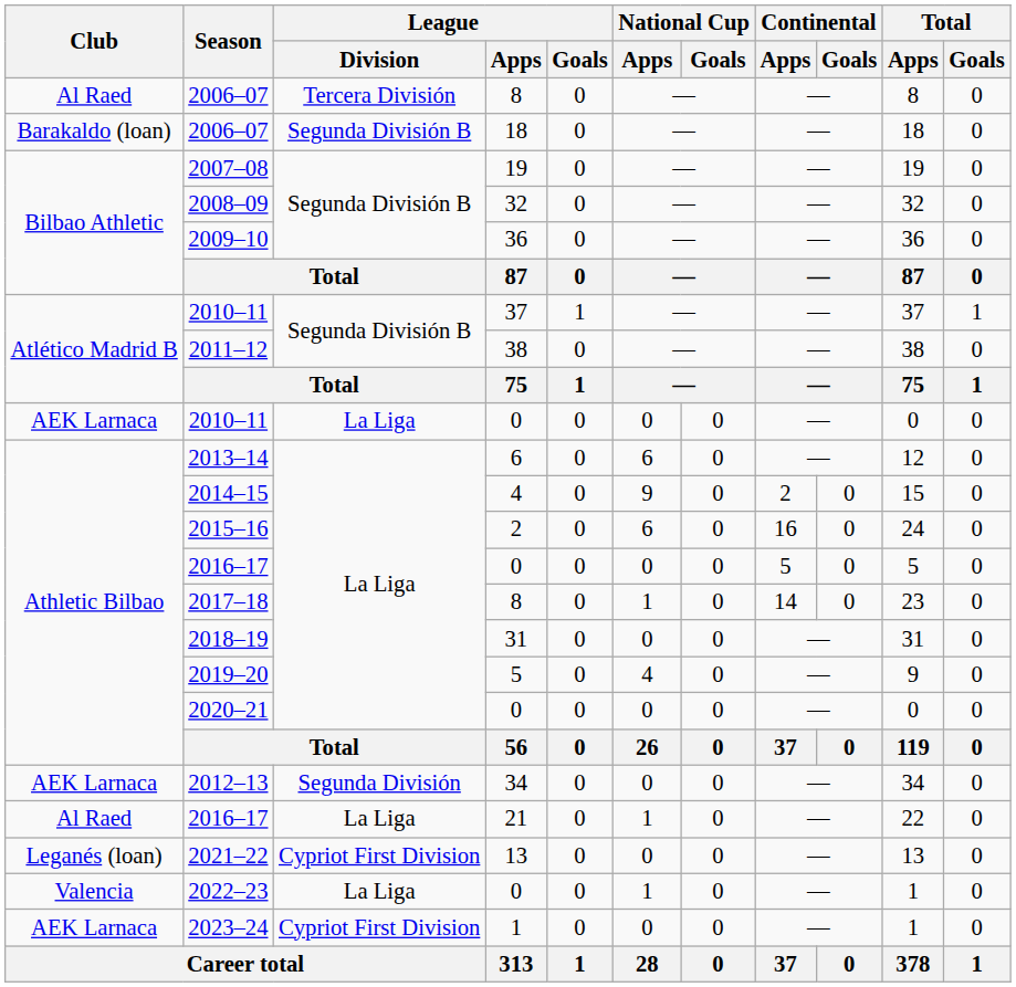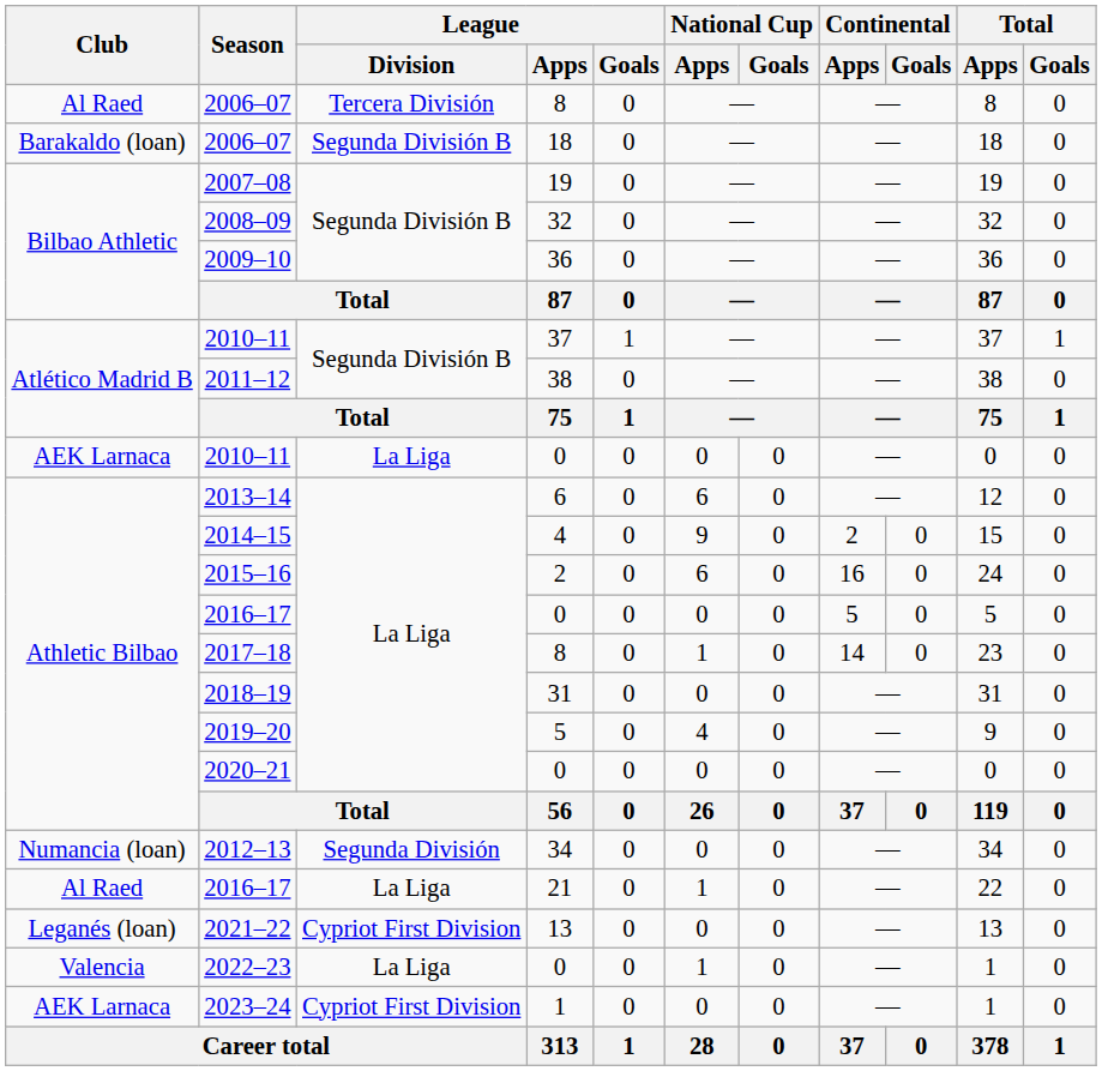2012–13 | Club: AEK Larnaca -> Numancia (loan)
